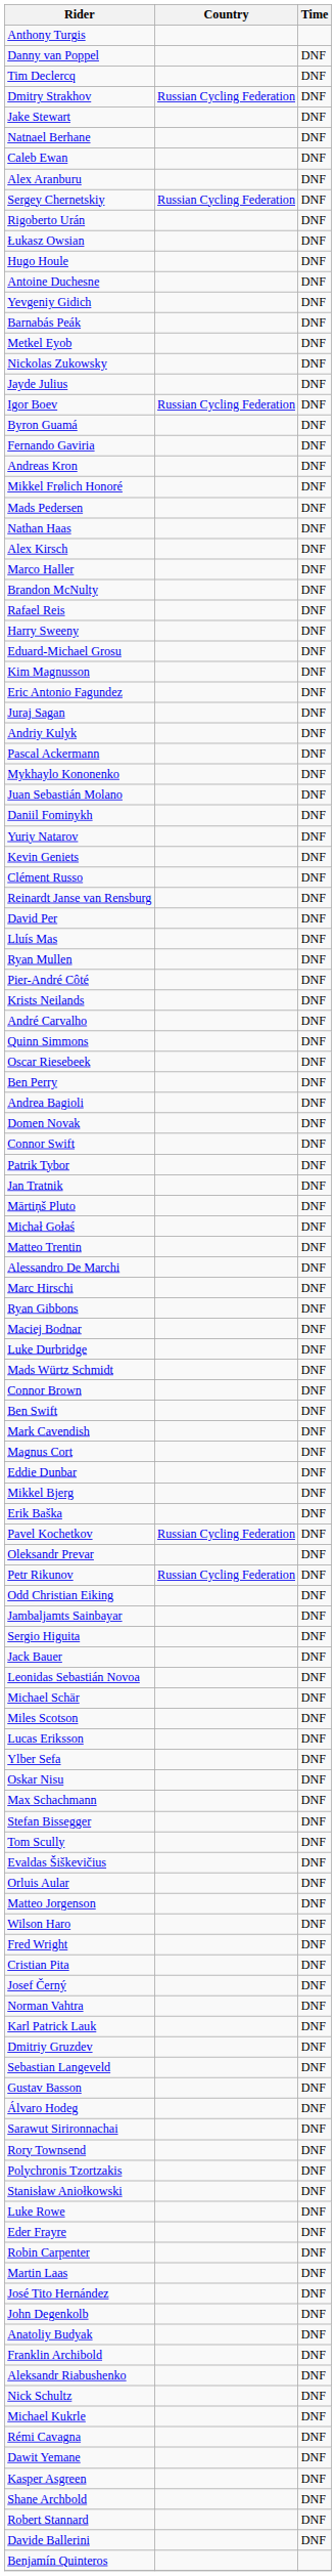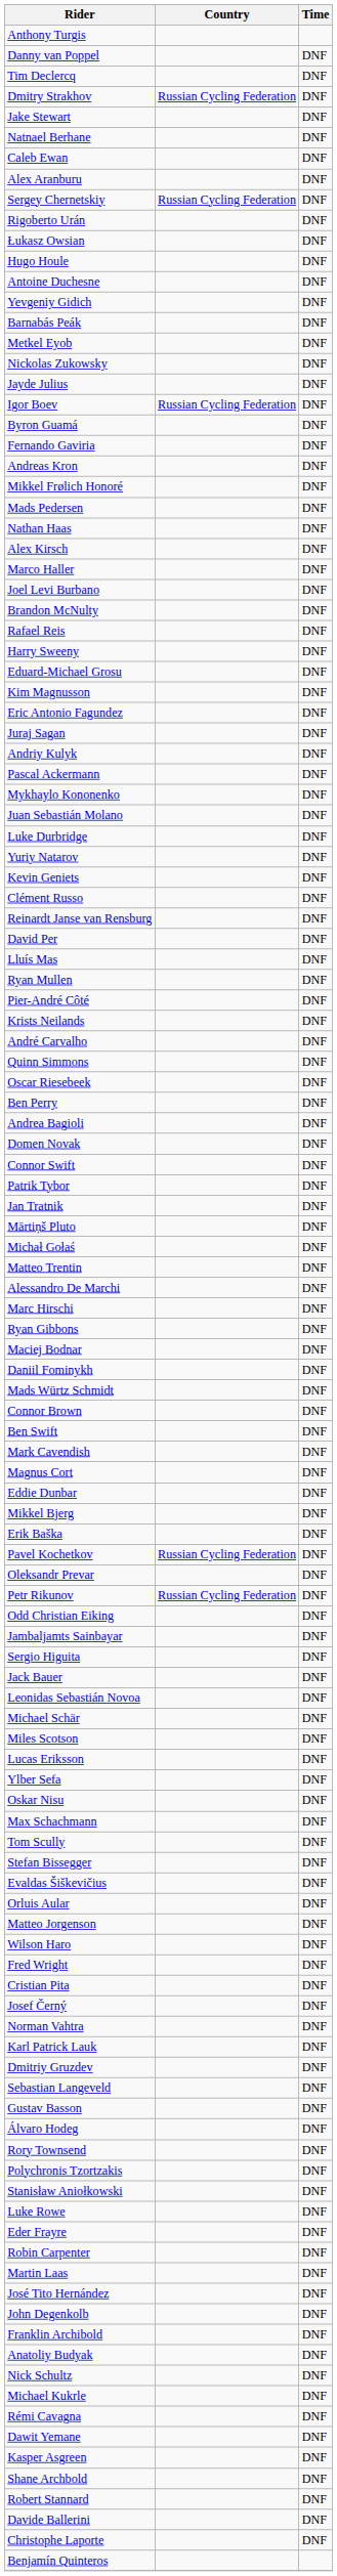+ row: Joel Levi Burbano | DNF
rows swapped: Daniil Fominykh <-> Luke Durbridge
rows swapped: Stefan Bissegger <-> Tom Scully
- row: Sarawut Sirironnachai | DNF
rows swapped: Anatoliy Budyak <-> Franklin Archibold
- row: Aleksandr Riabushenko | DNF
+ row: Christophe Laporte | DNF
